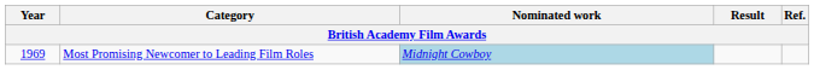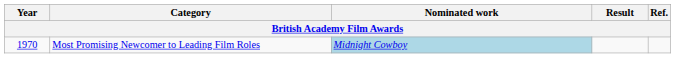Most Promising Newcomer to Leading Film Roles | Year: 1969 -> 1970
